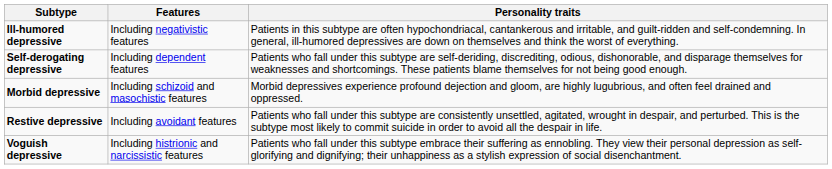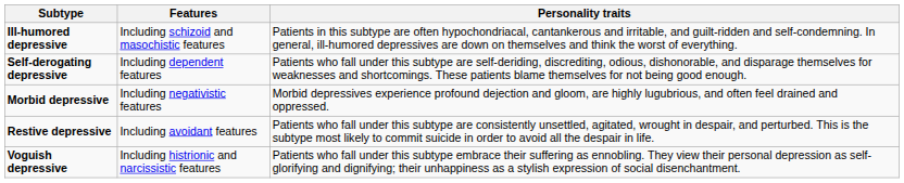Ill-humored depressive | Features: Including negativistic features -> Including schizoid and masochistic features
Morbid depressive | Features: Including schizoid and masochistic features -> Including negativistic features
